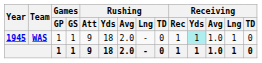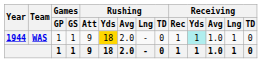WAS | Year: 1945 -> 1944
WAS | Rushing / Yds: no background -> gold background
